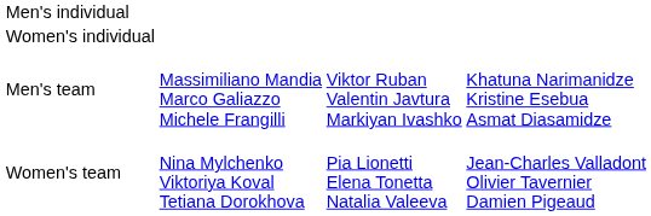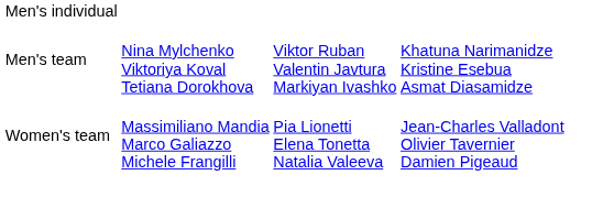- row: Women's individual
Men's team | column 2: Massimiliano Mandia Marco Galiazzo Michele Frangilli -> Nina Mylchenko Viktoriya Koval Tetiana Dorokhova
Women's team | column 2: Nina Mylchenko Viktoriya Koval Tetiana Dorokhova -> Massimiliano Mandia Marco Galiazzo Michele Frangilli
